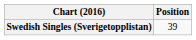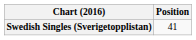Swedish Singles (Sverigetopplistan) | Position: 39 -> 41
